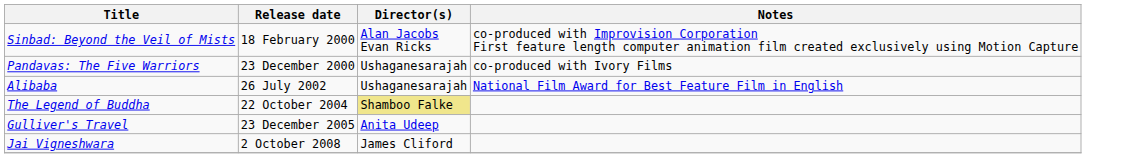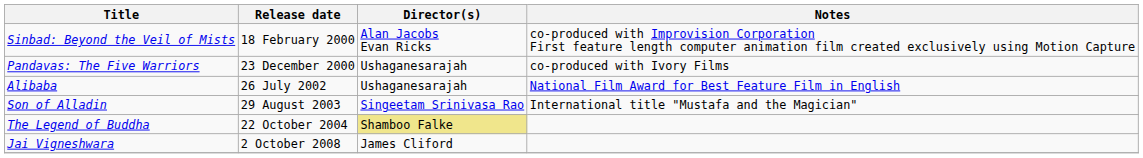+ row: Son of Alladin | 29 August 2003 | Singeetam Srinivasa Rao | International title "Mustafa and the Magician"
- row: Gulliver's Travel | 23 December 2005 | Anita Udeep
